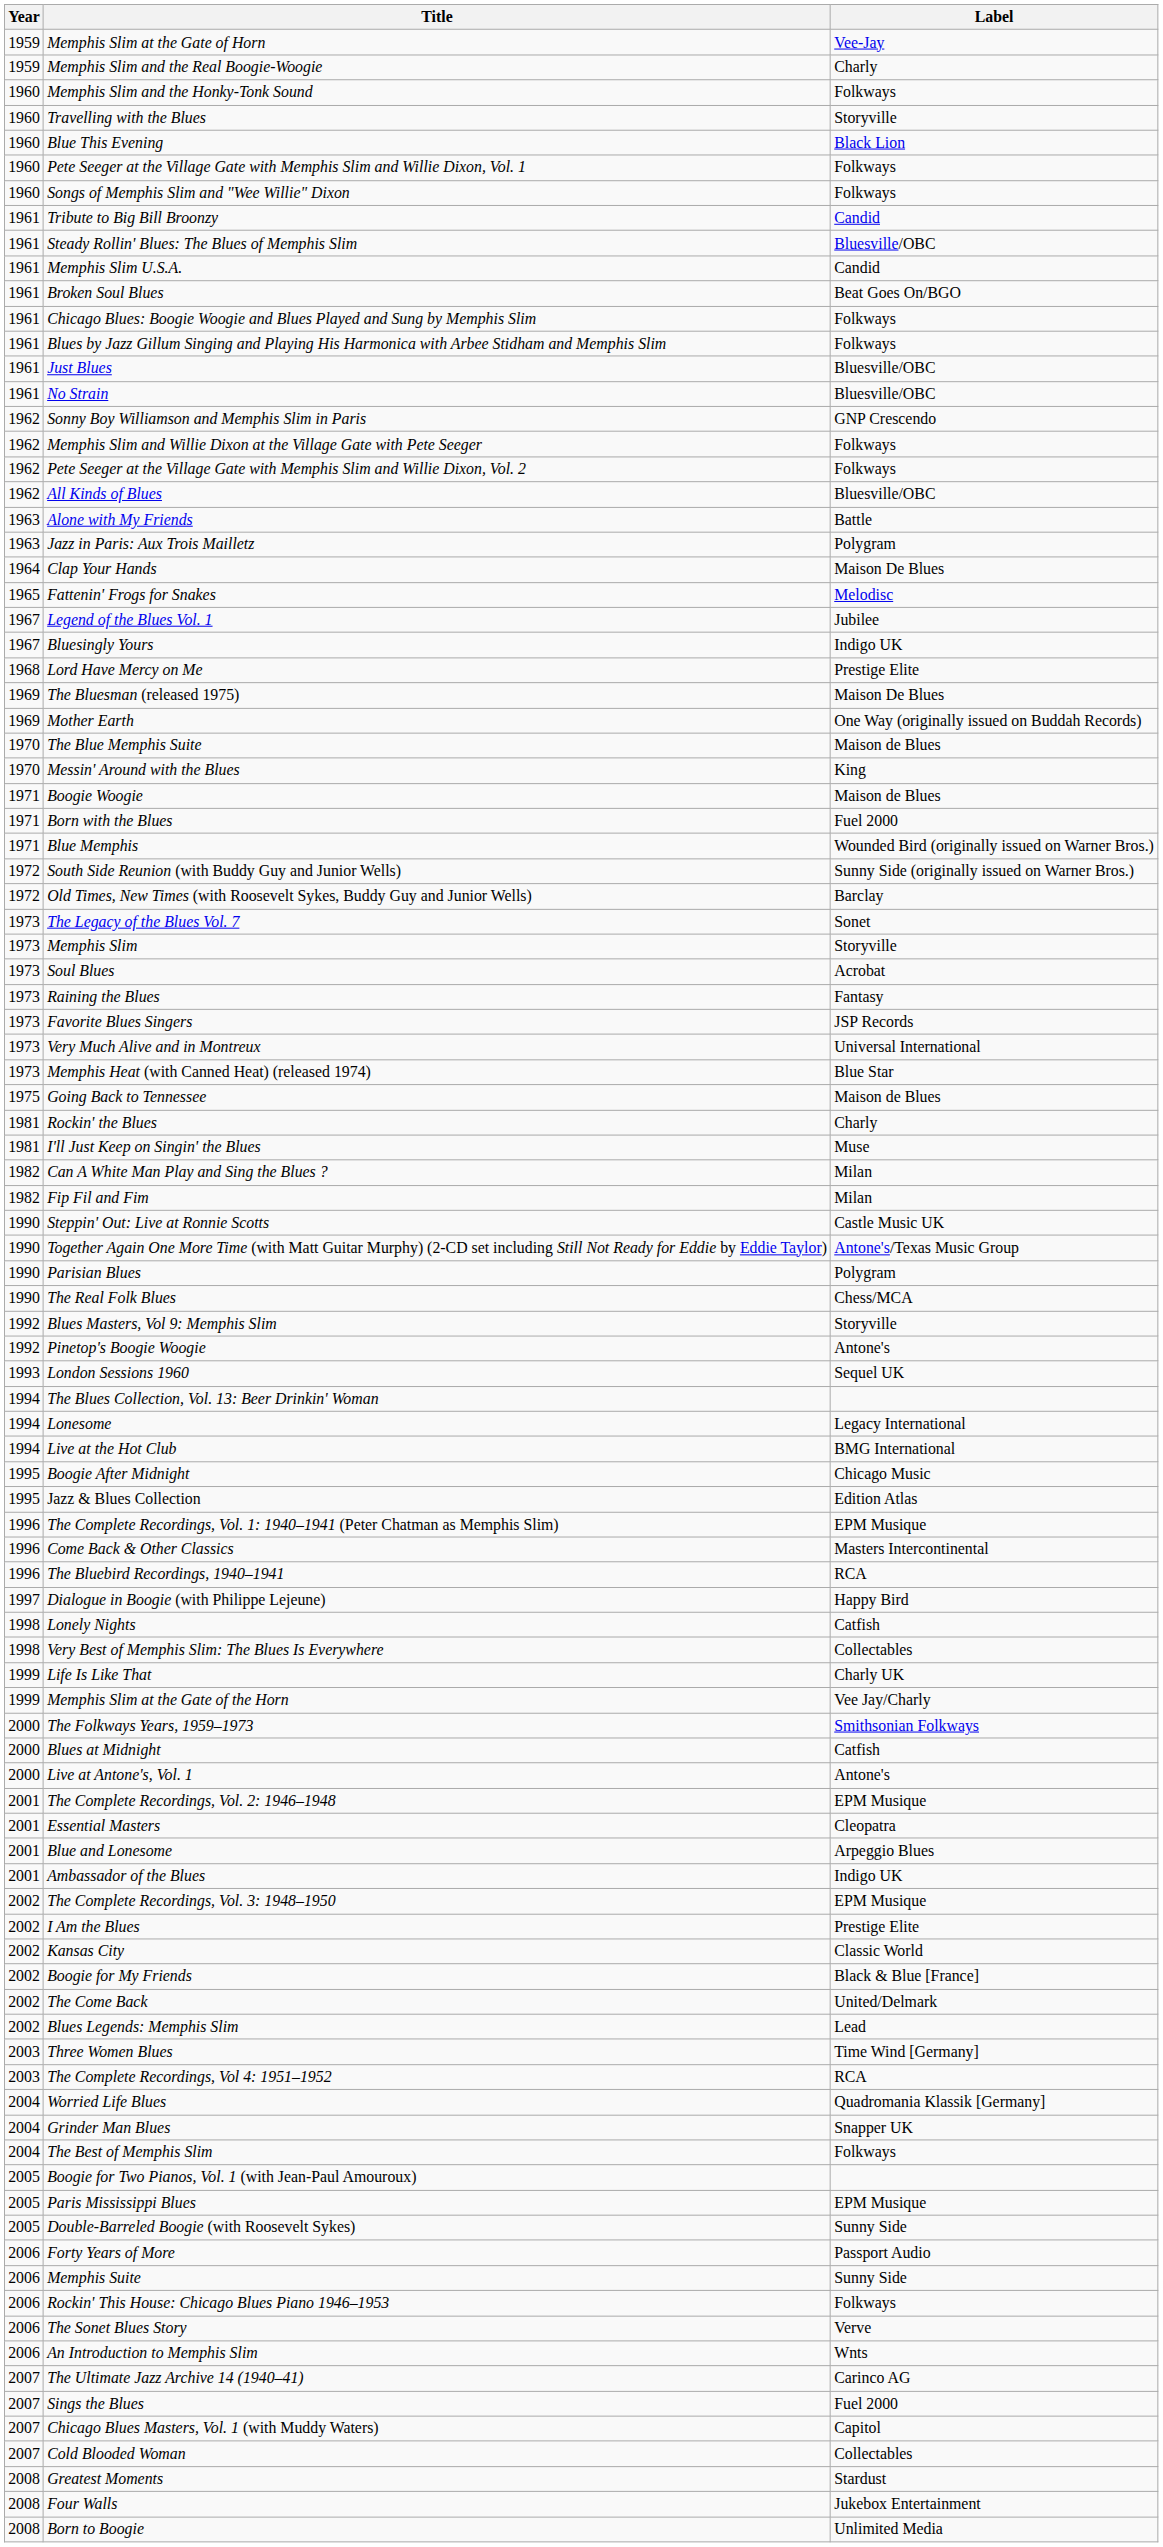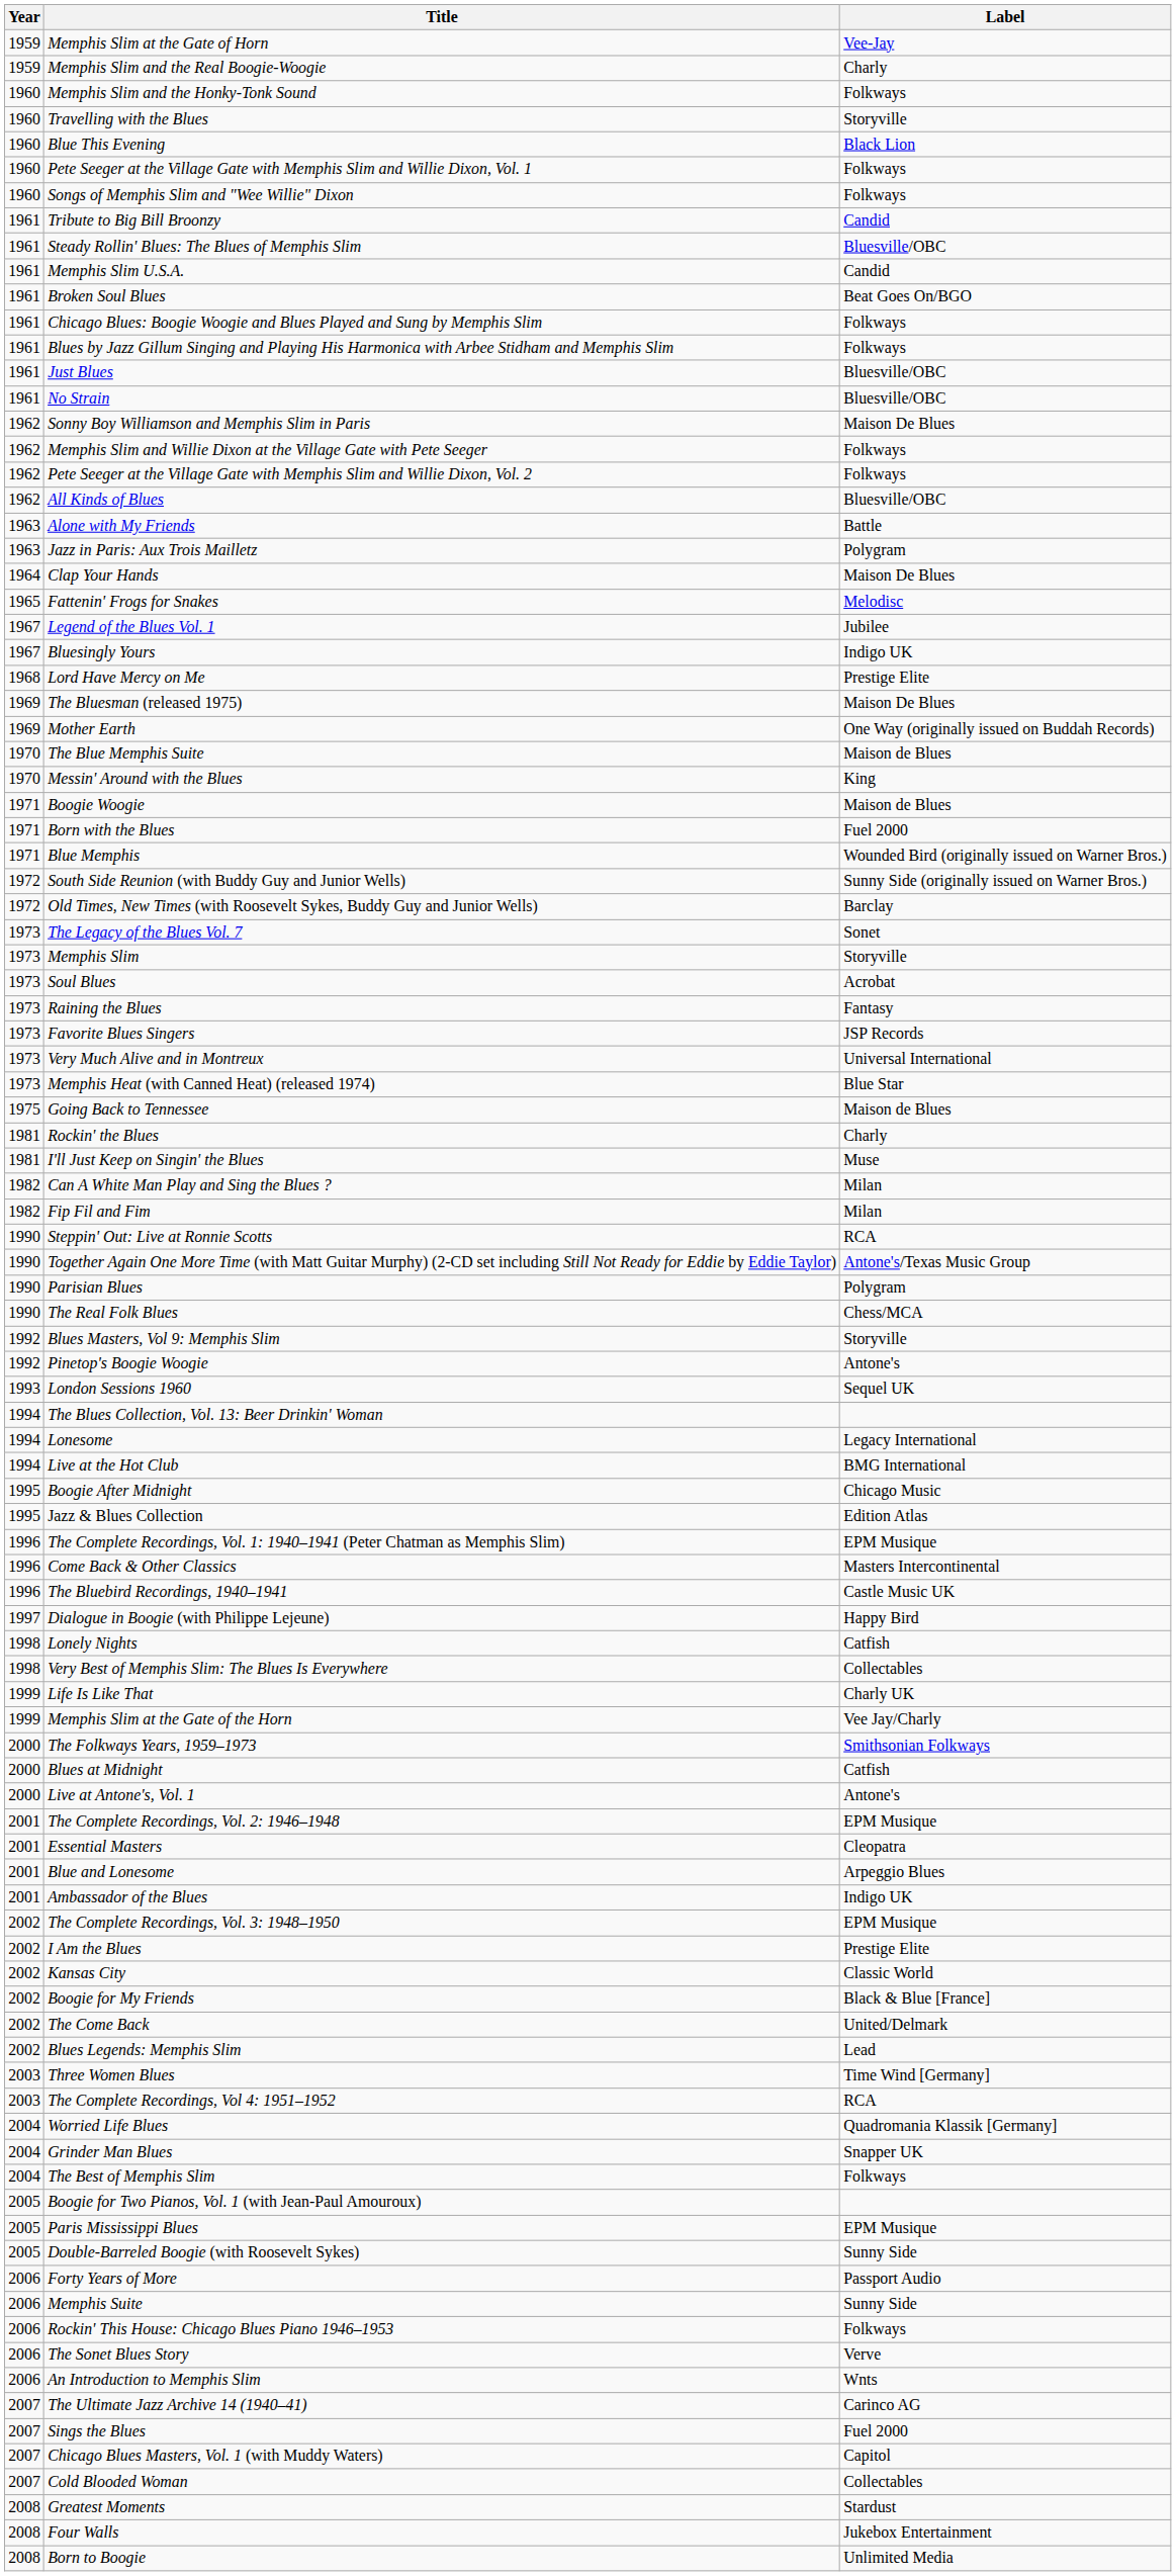Sonny Boy Williamson and Memphis Slim in Paris | Label: GNP Crescendo -> Maison De Blues
Steppin' Out: Live at Ronnie Scotts | Label: Castle Music UK -> RCA
The Bluebird Recordings, 1940–1941 | Label: RCA -> Castle Music UK
